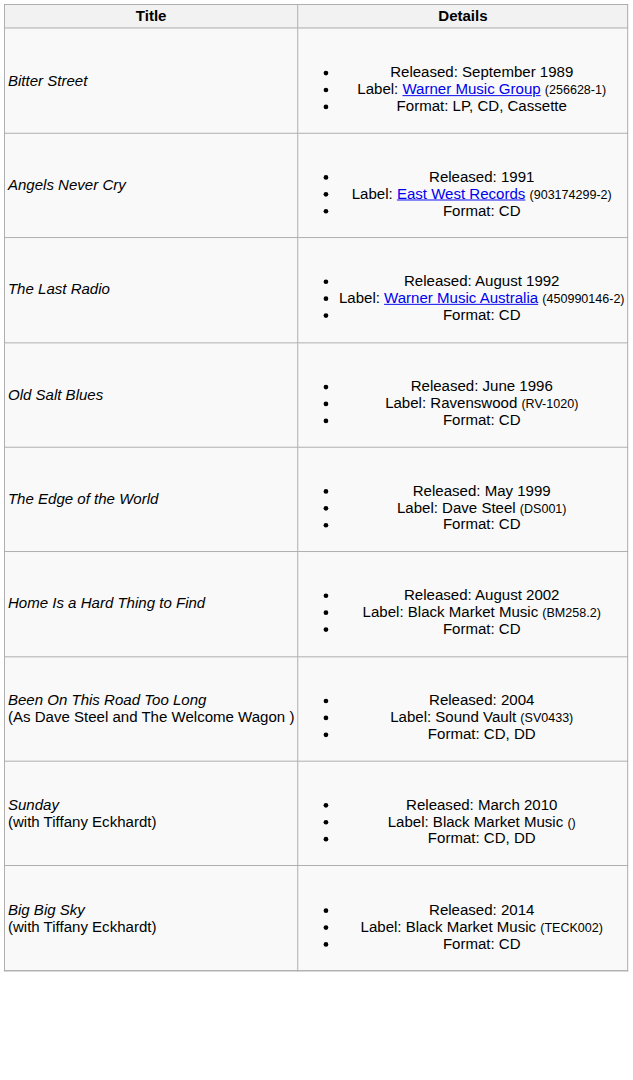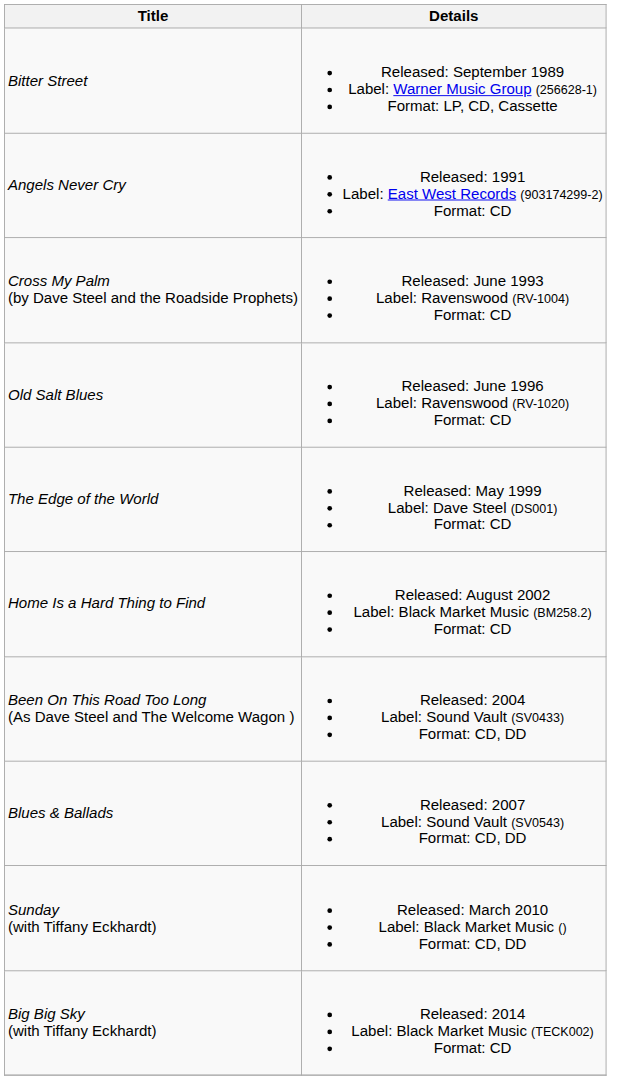- row: The Last Radio | Released: August 1992 Label: Warner Music Australia (450990146-2) Format: CD
+ row: Cross My Palm (by Dave Steel and the Roadside Prophets) | Released: June 1993 Label: Ravenswood (RV-1004) Format: CD
+ row: Blues & Ballads | Released: 2007 Label: Sound Vault (SV0543) Format: CD, DD
